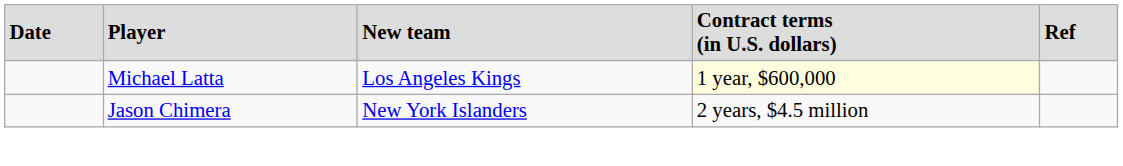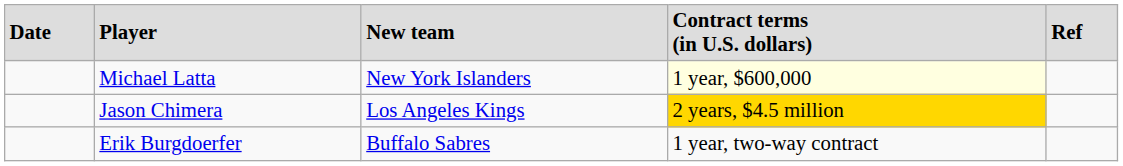Michael Latta | column 3: Los Angeles Kings -> New York Islanders
Jason Chimera | column 3: New York Islanders -> Los Angeles Kings
Jason Chimera | column 4: no background -> gold background
+ row: Erik Burgdoerfer | Buffalo Sabres | 1 year, two-way contract
